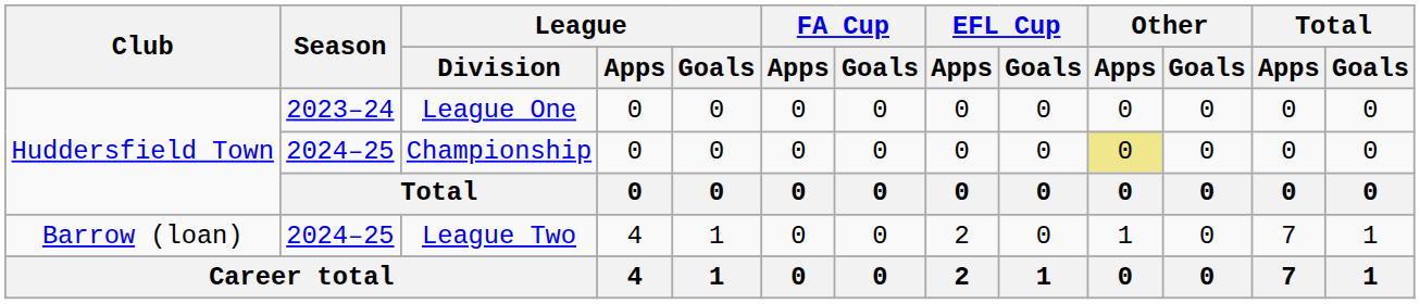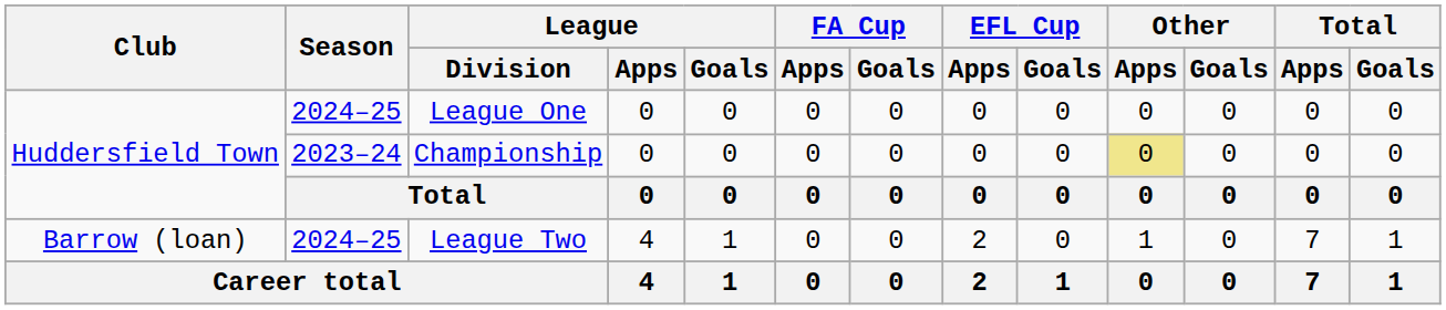League One | Season: 2023–24 -> 2024–25
Championship | Season: 2024–25 -> 2023–24
